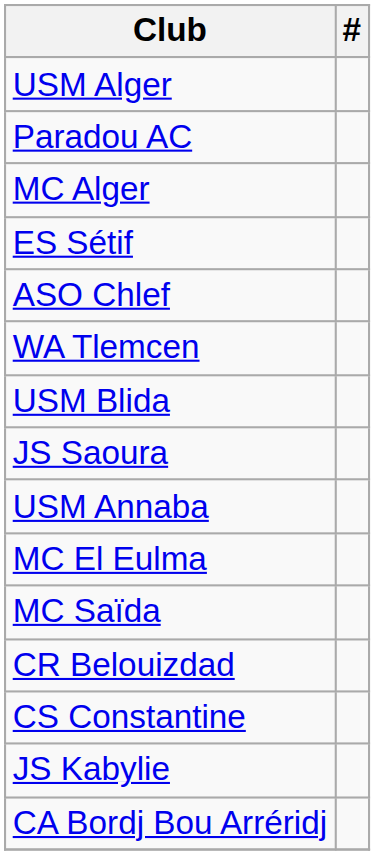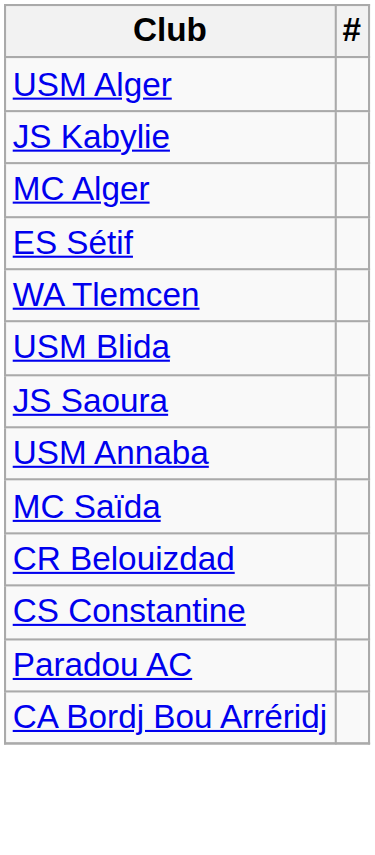rows swapped: JS Kabylie <-> Paradou AC
- row: ASO Chlef
- row: MC El Eulma
